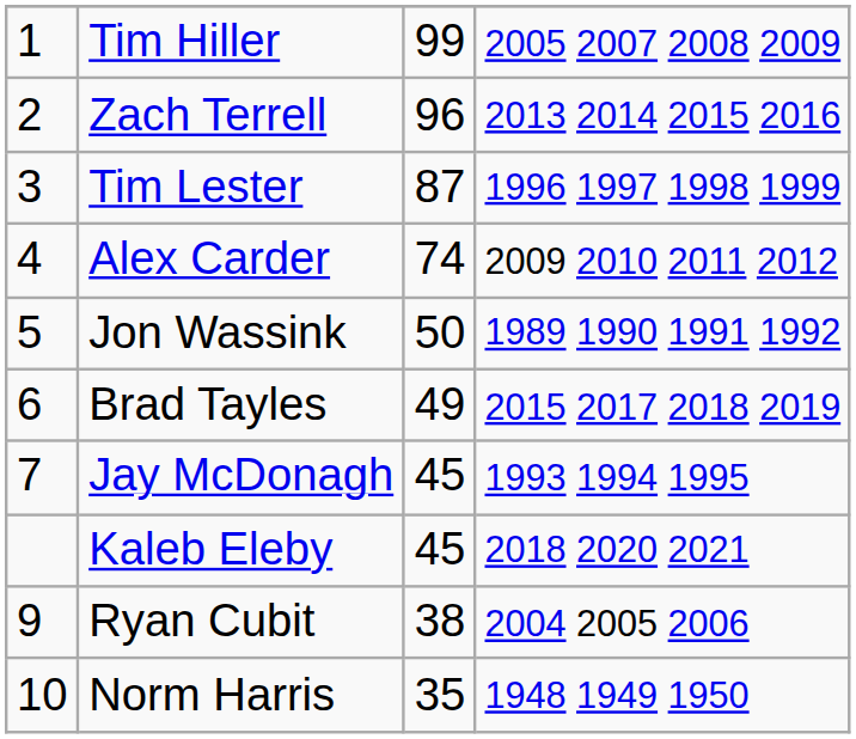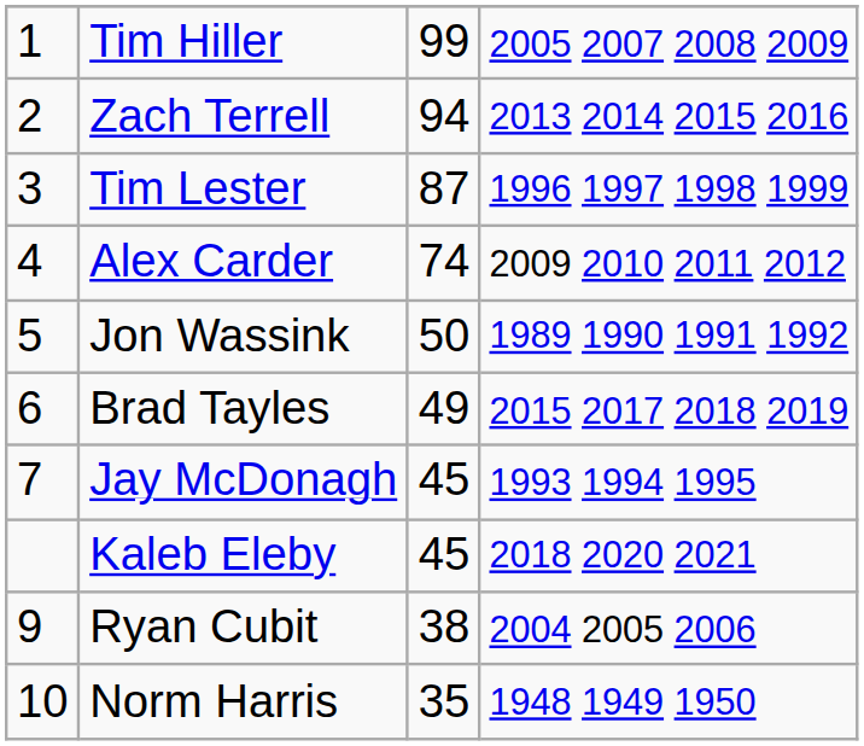Zach Terrell | column 3: 96 -> 94
